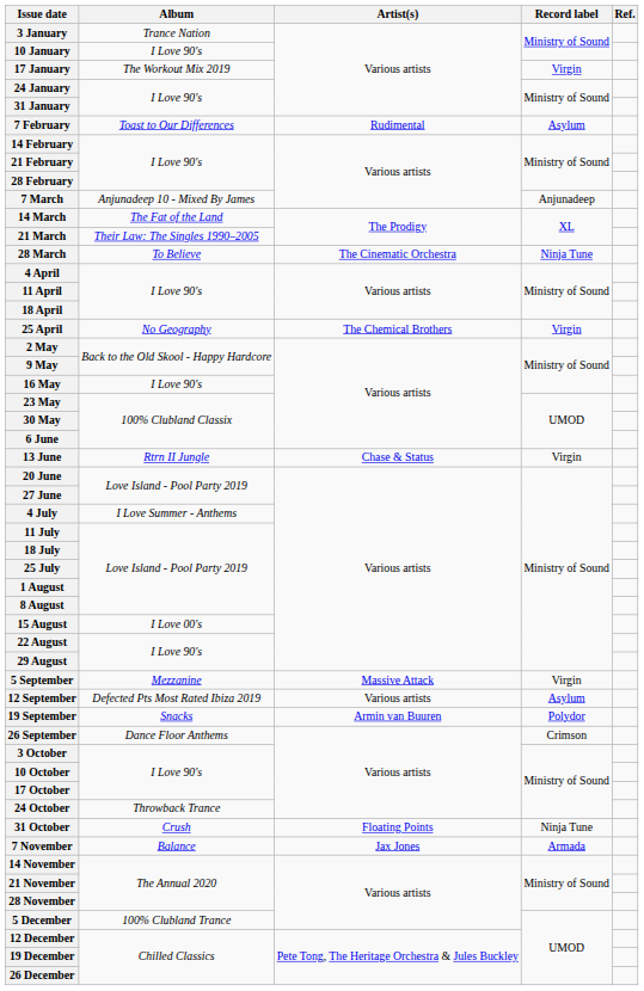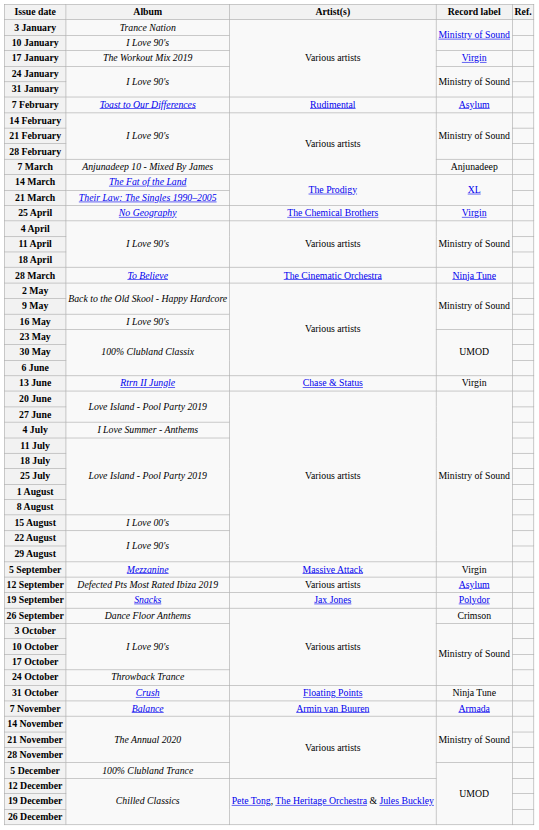rows swapped: 28 March <-> 25 April
19 September | Artist(s): Armin van Buuren -> Jax Jones
7 November | Artist(s): Jax Jones -> Armin van Buuren
